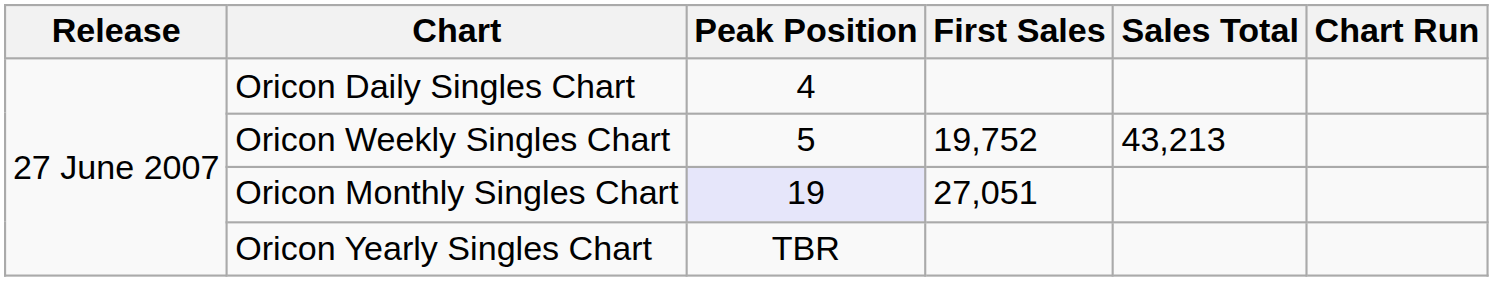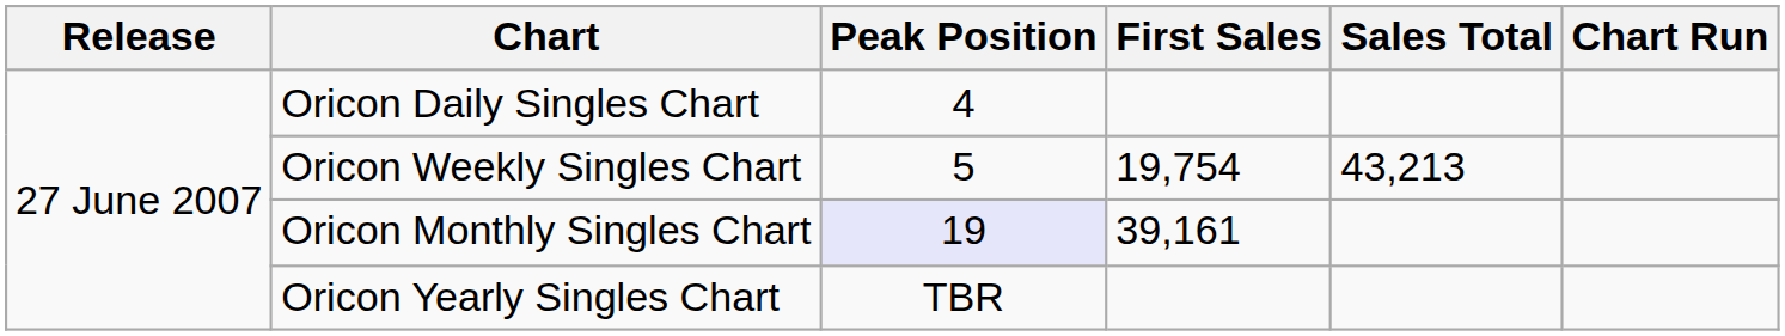Oricon Weekly Singles Chart | First Sales: 19,752 -> 19,754
Oricon Monthly Singles Chart | First Sales: 27,051 -> 39,161
